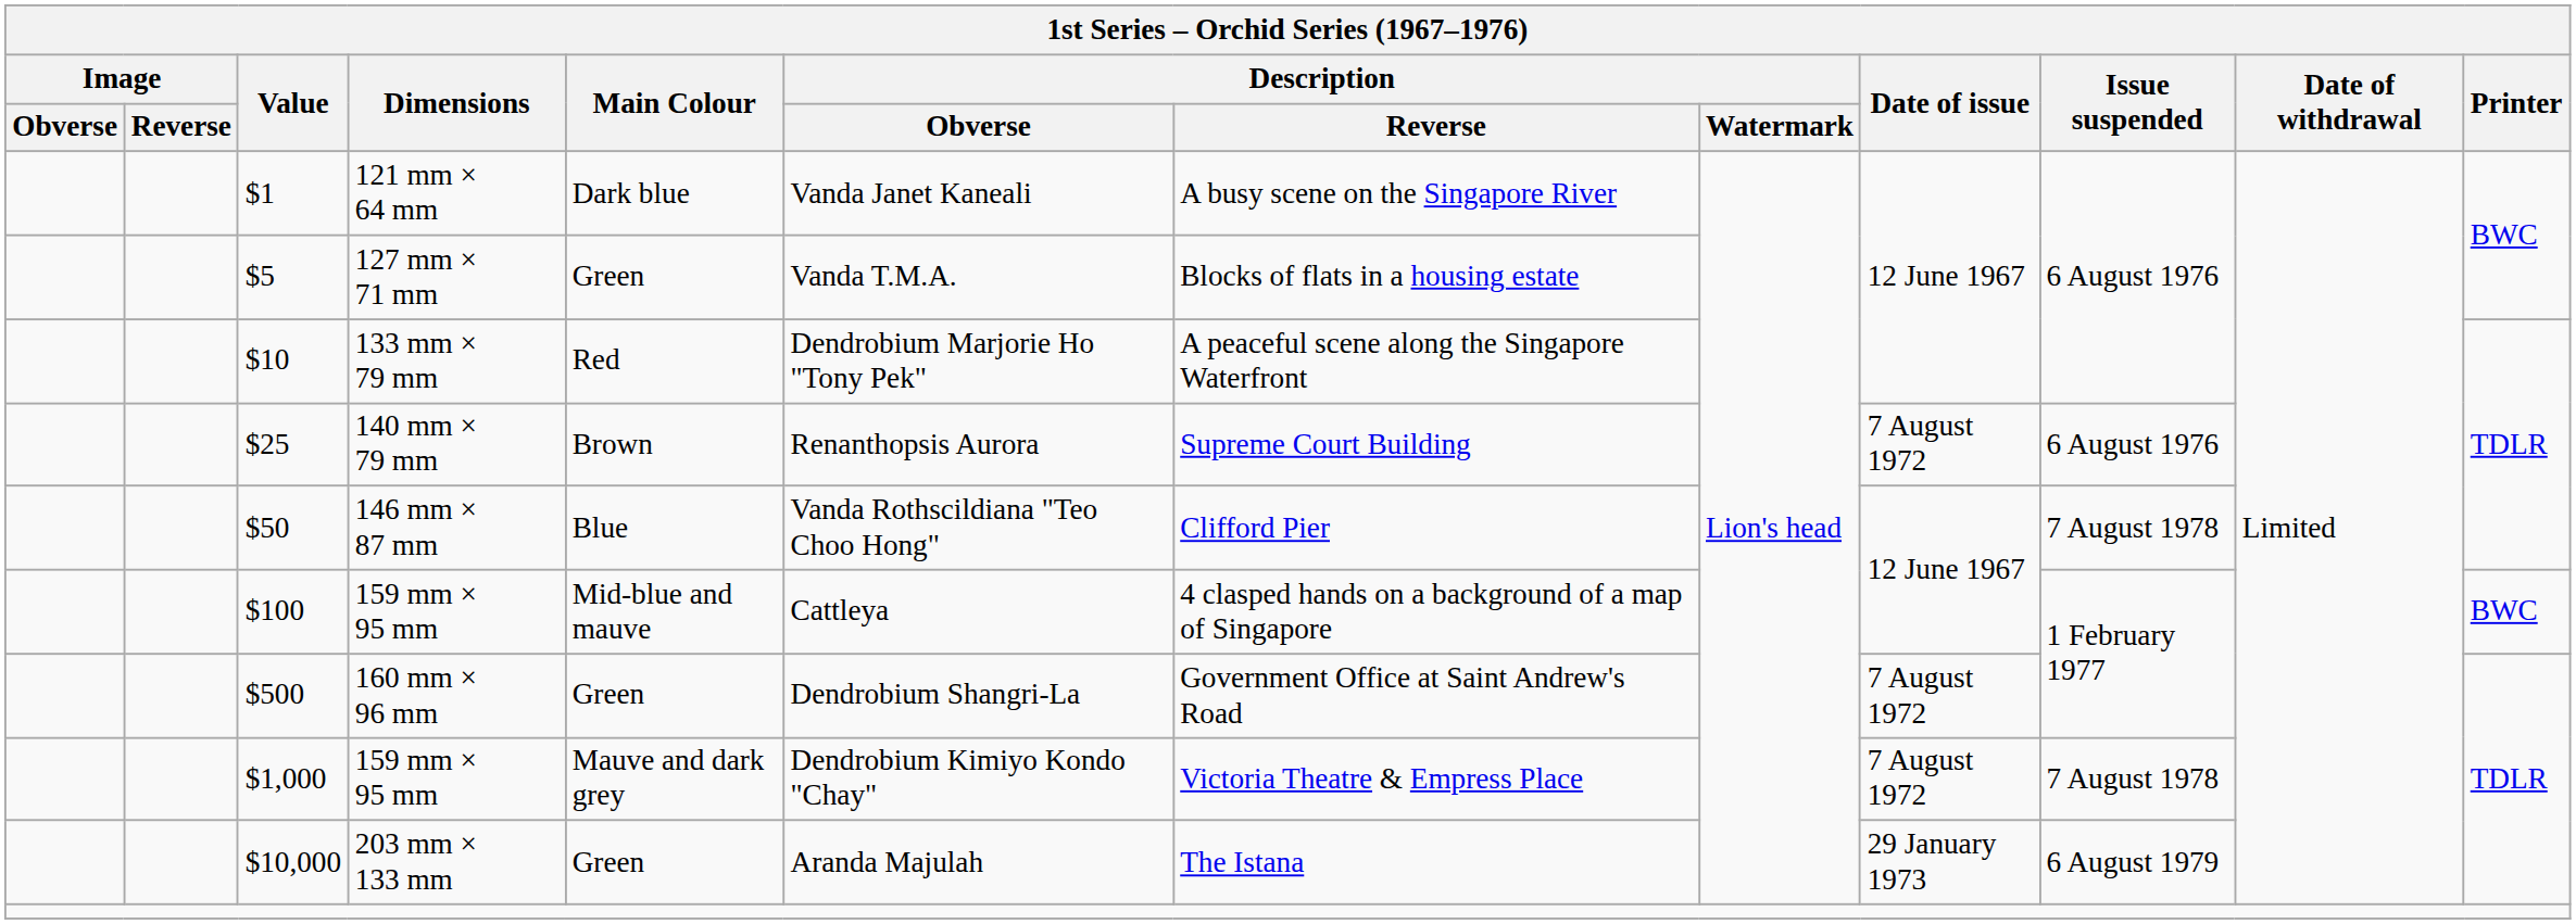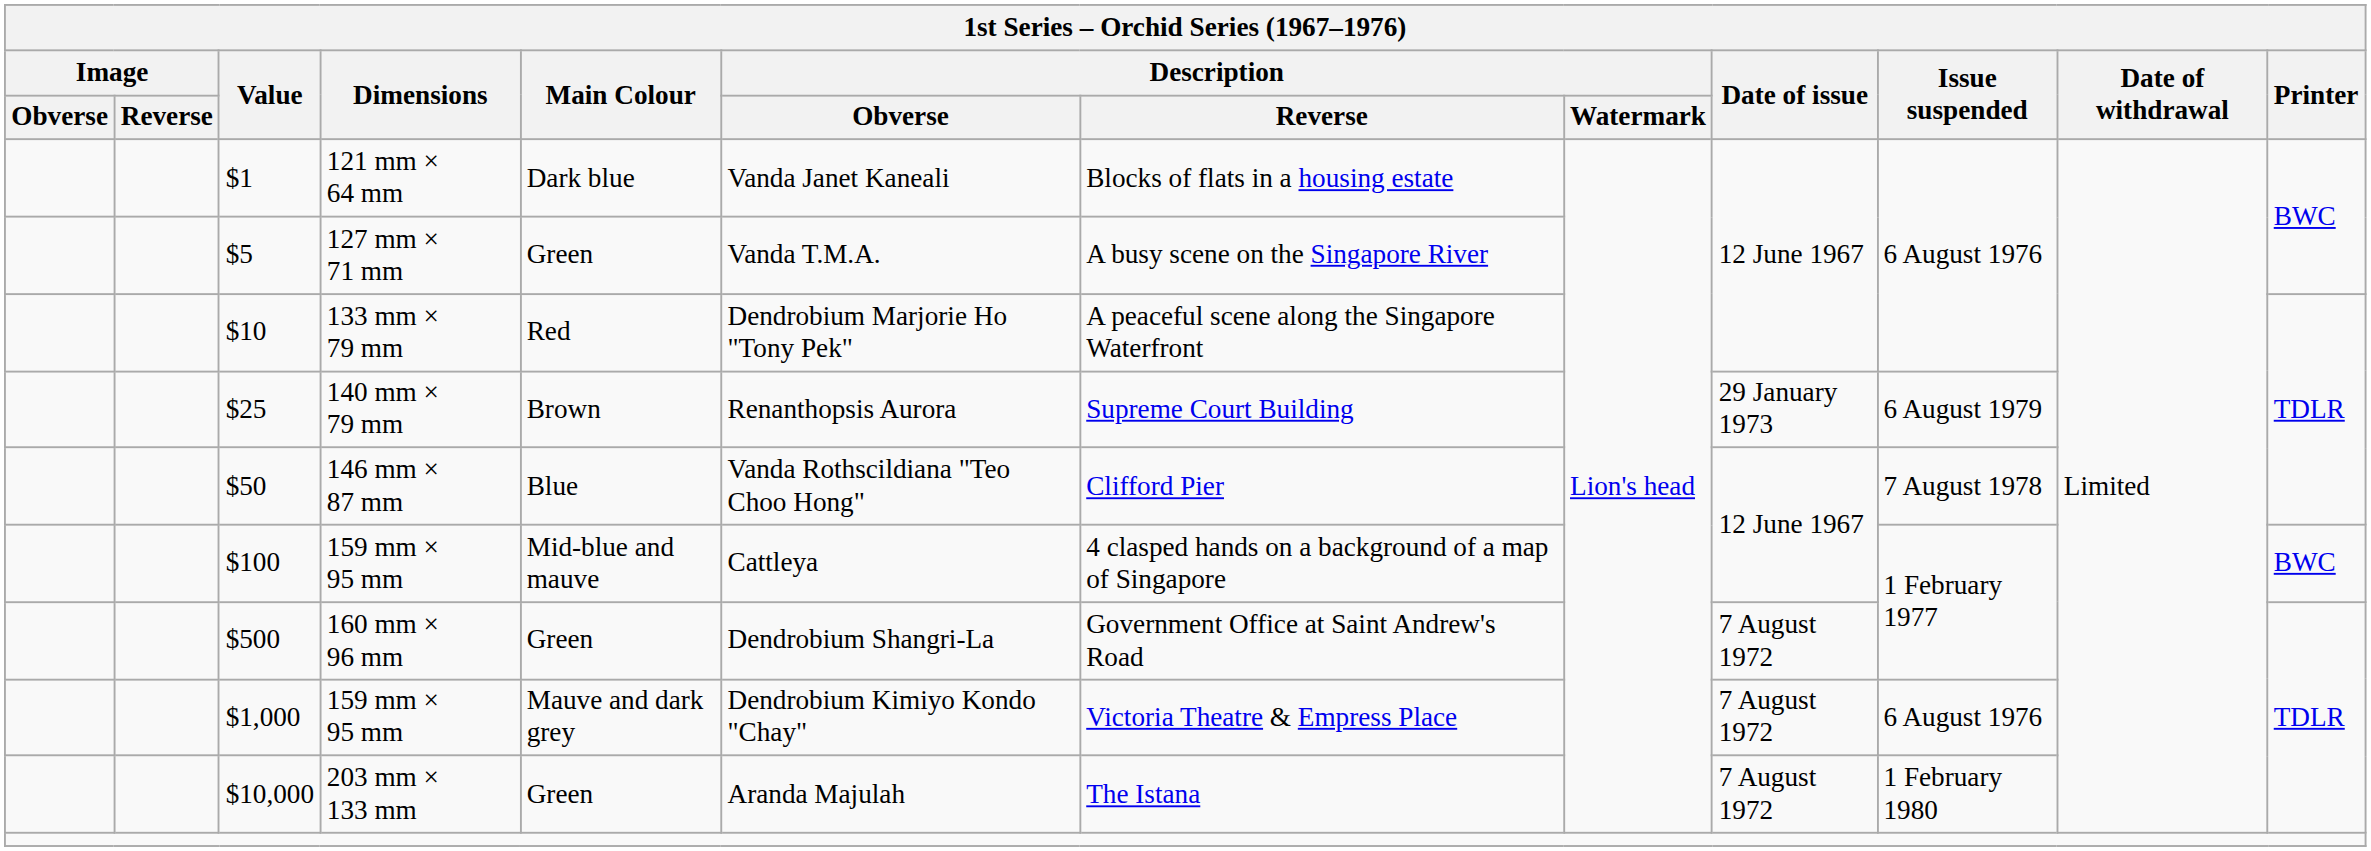121 mm × 64 mm | Description / Reverse: A busy scene on the Singapore River -> Blocks of flats in a housing estate
127 mm × 71 mm | Description / Reverse: Blocks of flats in a housing estate -> A busy scene on the Singapore River
140 mm × 79 mm | Date of issue: 7 August 1972 -> 29 January 1973
140 mm × 79 mm | Issue suspended: 6 August 1976 -> 6 August 1979
$1,000 / 159 mm × 95 mm | Issue suspended: 7 August 1978 -> 6 August 1976
203 mm × 133 mm | Date of issue: 29 January 1973 -> 7 August 1972
203 mm × 133 mm | Issue suspended: 6 August 1979 -> 1 February 1980
